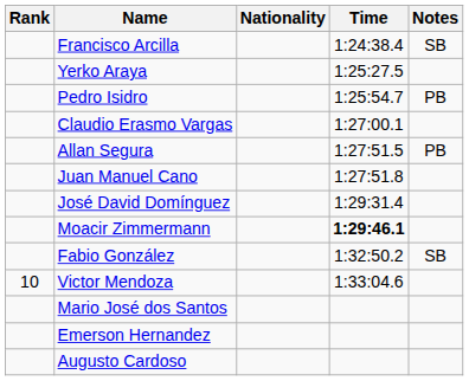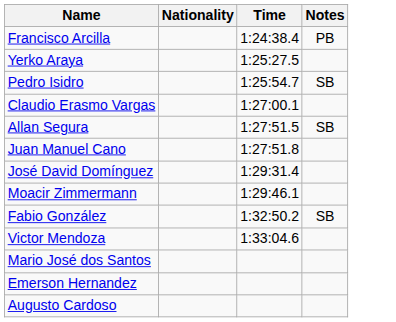- column: Rank | 10
Francisco Arcilla | Notes: SB -> PB
Pedro Isidro | Notes: PB -> SB
Allan Segura | Notes: PB -> SB
Moacir Zimmermann | Time: bold -> normal
